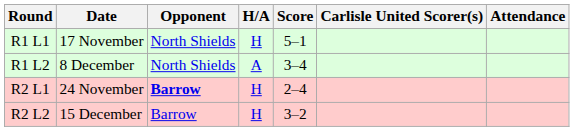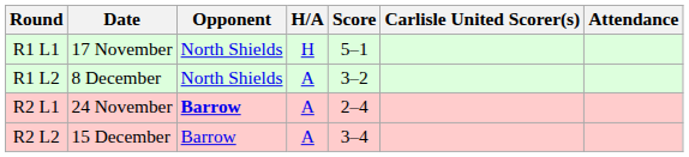R1 L2 | Score: 3–4 -> 3–2
R2 L1 | H/A: H -> A
R2 L2 | H/A: H -> A
R2 L2 | Score: 3–2 -> 3–4
